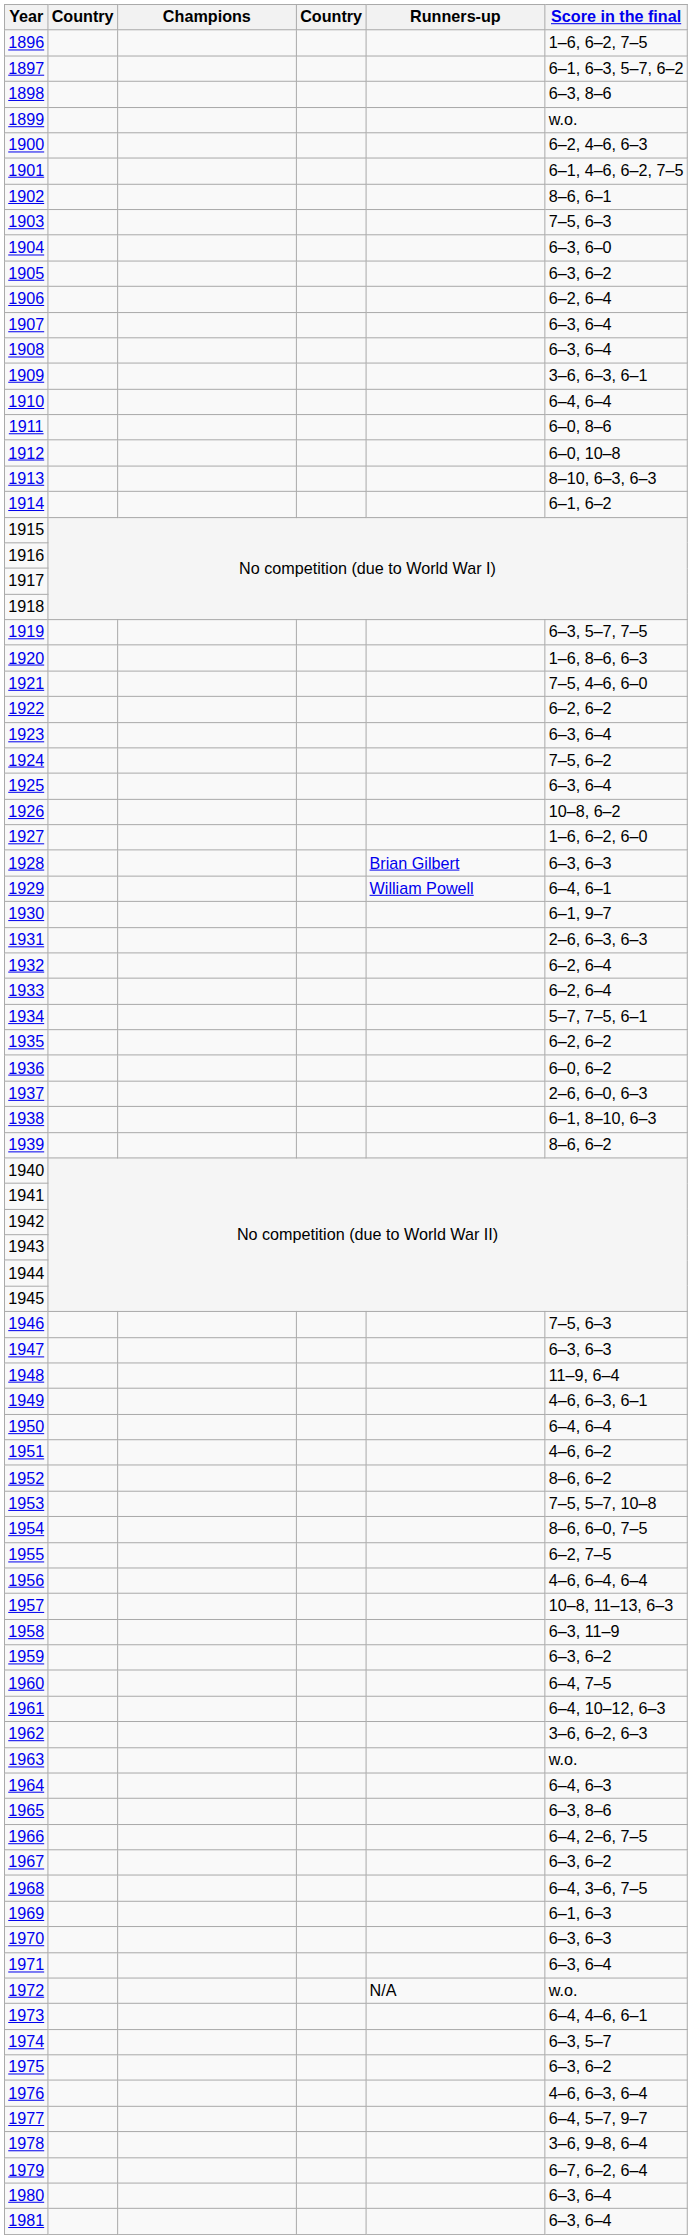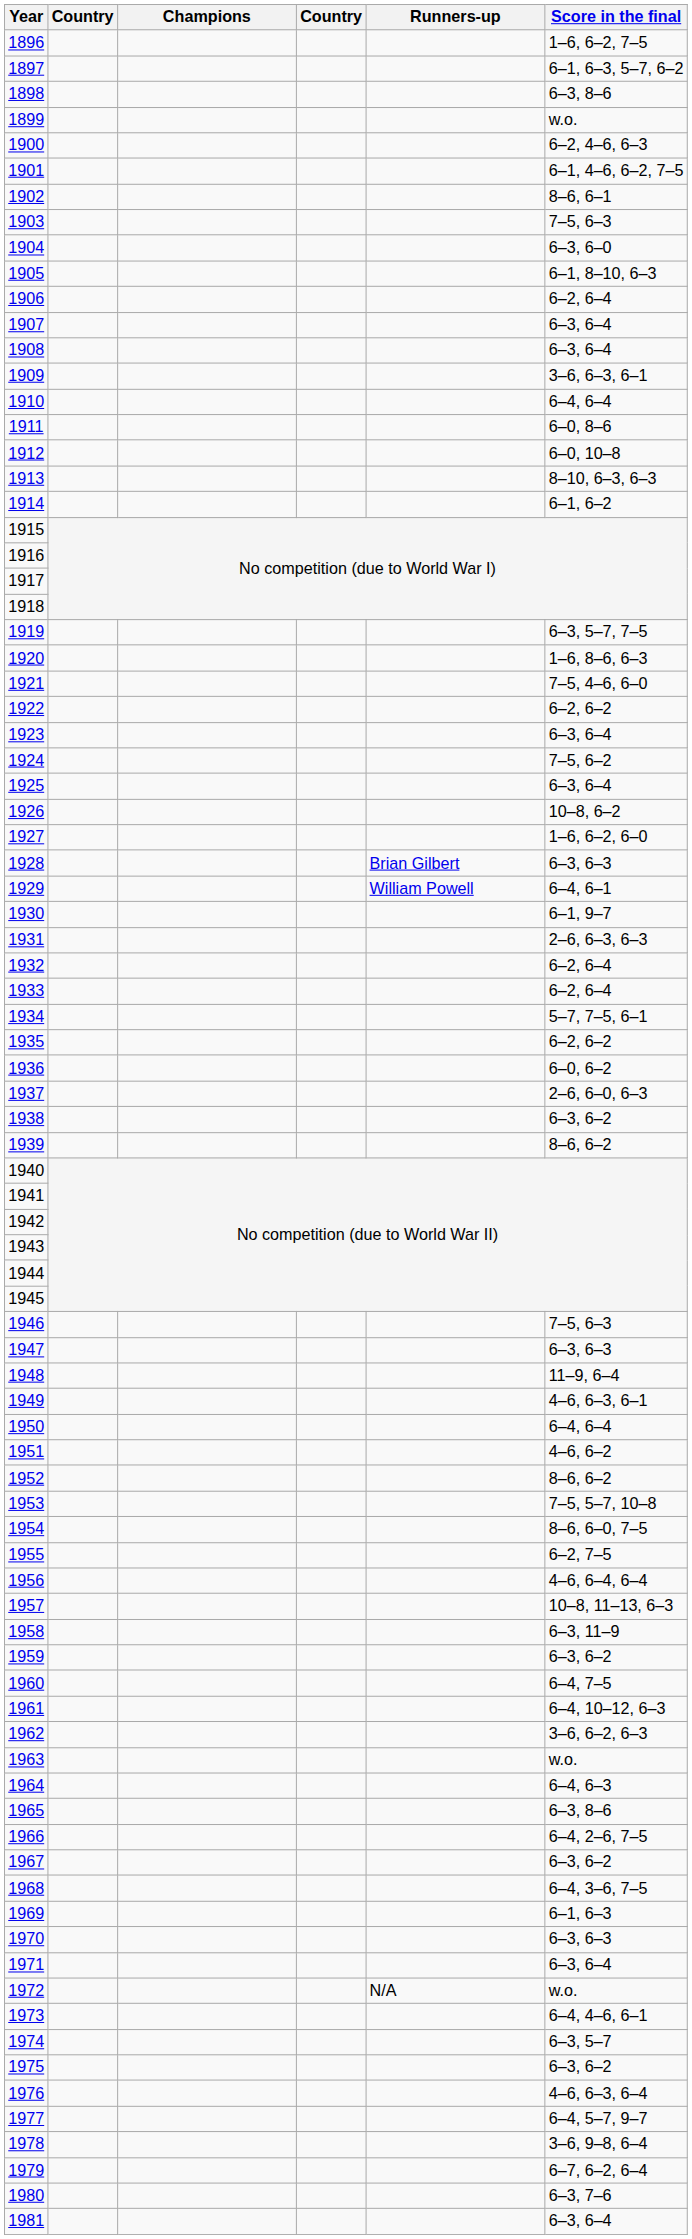1905 | Score in the final: 6–3, 6–2 -> 6–1, 8–10, 6–3
1938 | Score in the final: 6–1, 8–10, 6–3 -> 6–3, 6–2
1980 | Score in the final: 6–3, 6–4 -> 6–3, 7–6
